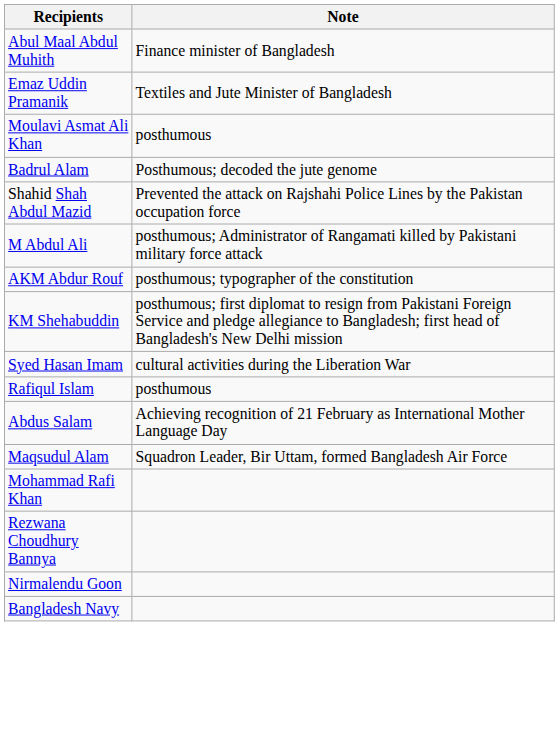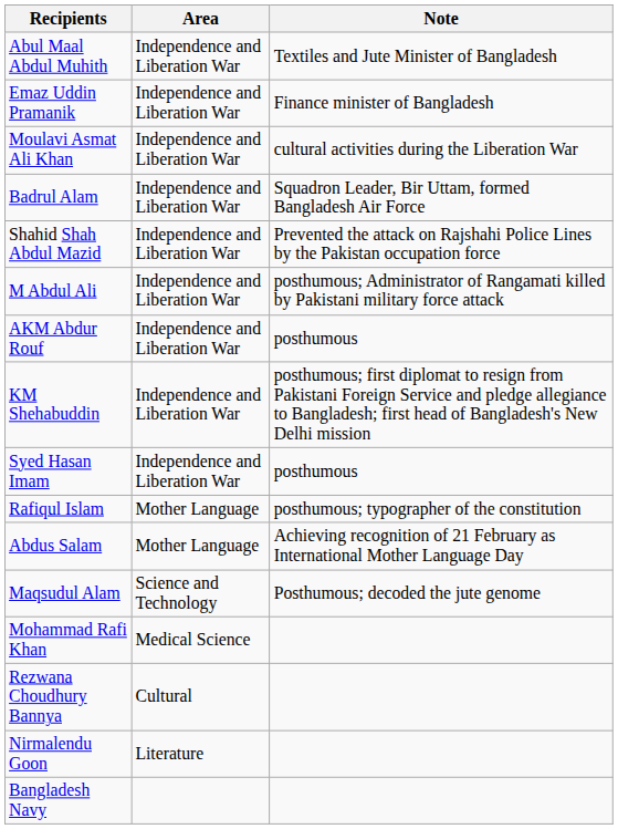+ column: Area | Independence and Liberation War | Independence and Liberation War | Independence and Liberation War | Independence and Liberation War | Independence and Liberation War | Independence and Liberation War | Independence and Liberation War | Independence and Liberation War | Independence and Liberation War | Mother Language | Mother Language | Science and Technology | Medical Science | Cultural | Literature
Abul Maal Abdul Muhith | Note: Finance minister of Bangladesh -> Textiles and Jute Minister of Bangladesh
Emaz Uddin Pramanik | Note: Textiles and Jute Minister of Bangladesh -> Finance minister of Bangladesh
Moulavi Asmat Ali Khan | Note: posthumous -> cultural activities during the Liberation War
Badrul Alam | Note: Posthumous; decoded the jute genome -> Squadron Leader, Bir Uttam, formed Bangladesh Air Force
AKM Abdur Rouf | Note: posthumous; typographer of the constitution -> posthumous
Syed Hasan Imam | Note: cultural activities during the Liberation War -> posthumous
Rafiqul Islam | Note: posthumous -> posthumous; typographer of the constitution
Maqsudul Alam | Note: Squadron Leader, Bir Uttam, formed Bangladesh Air Force -> Posthumous; decoded the jute genome
